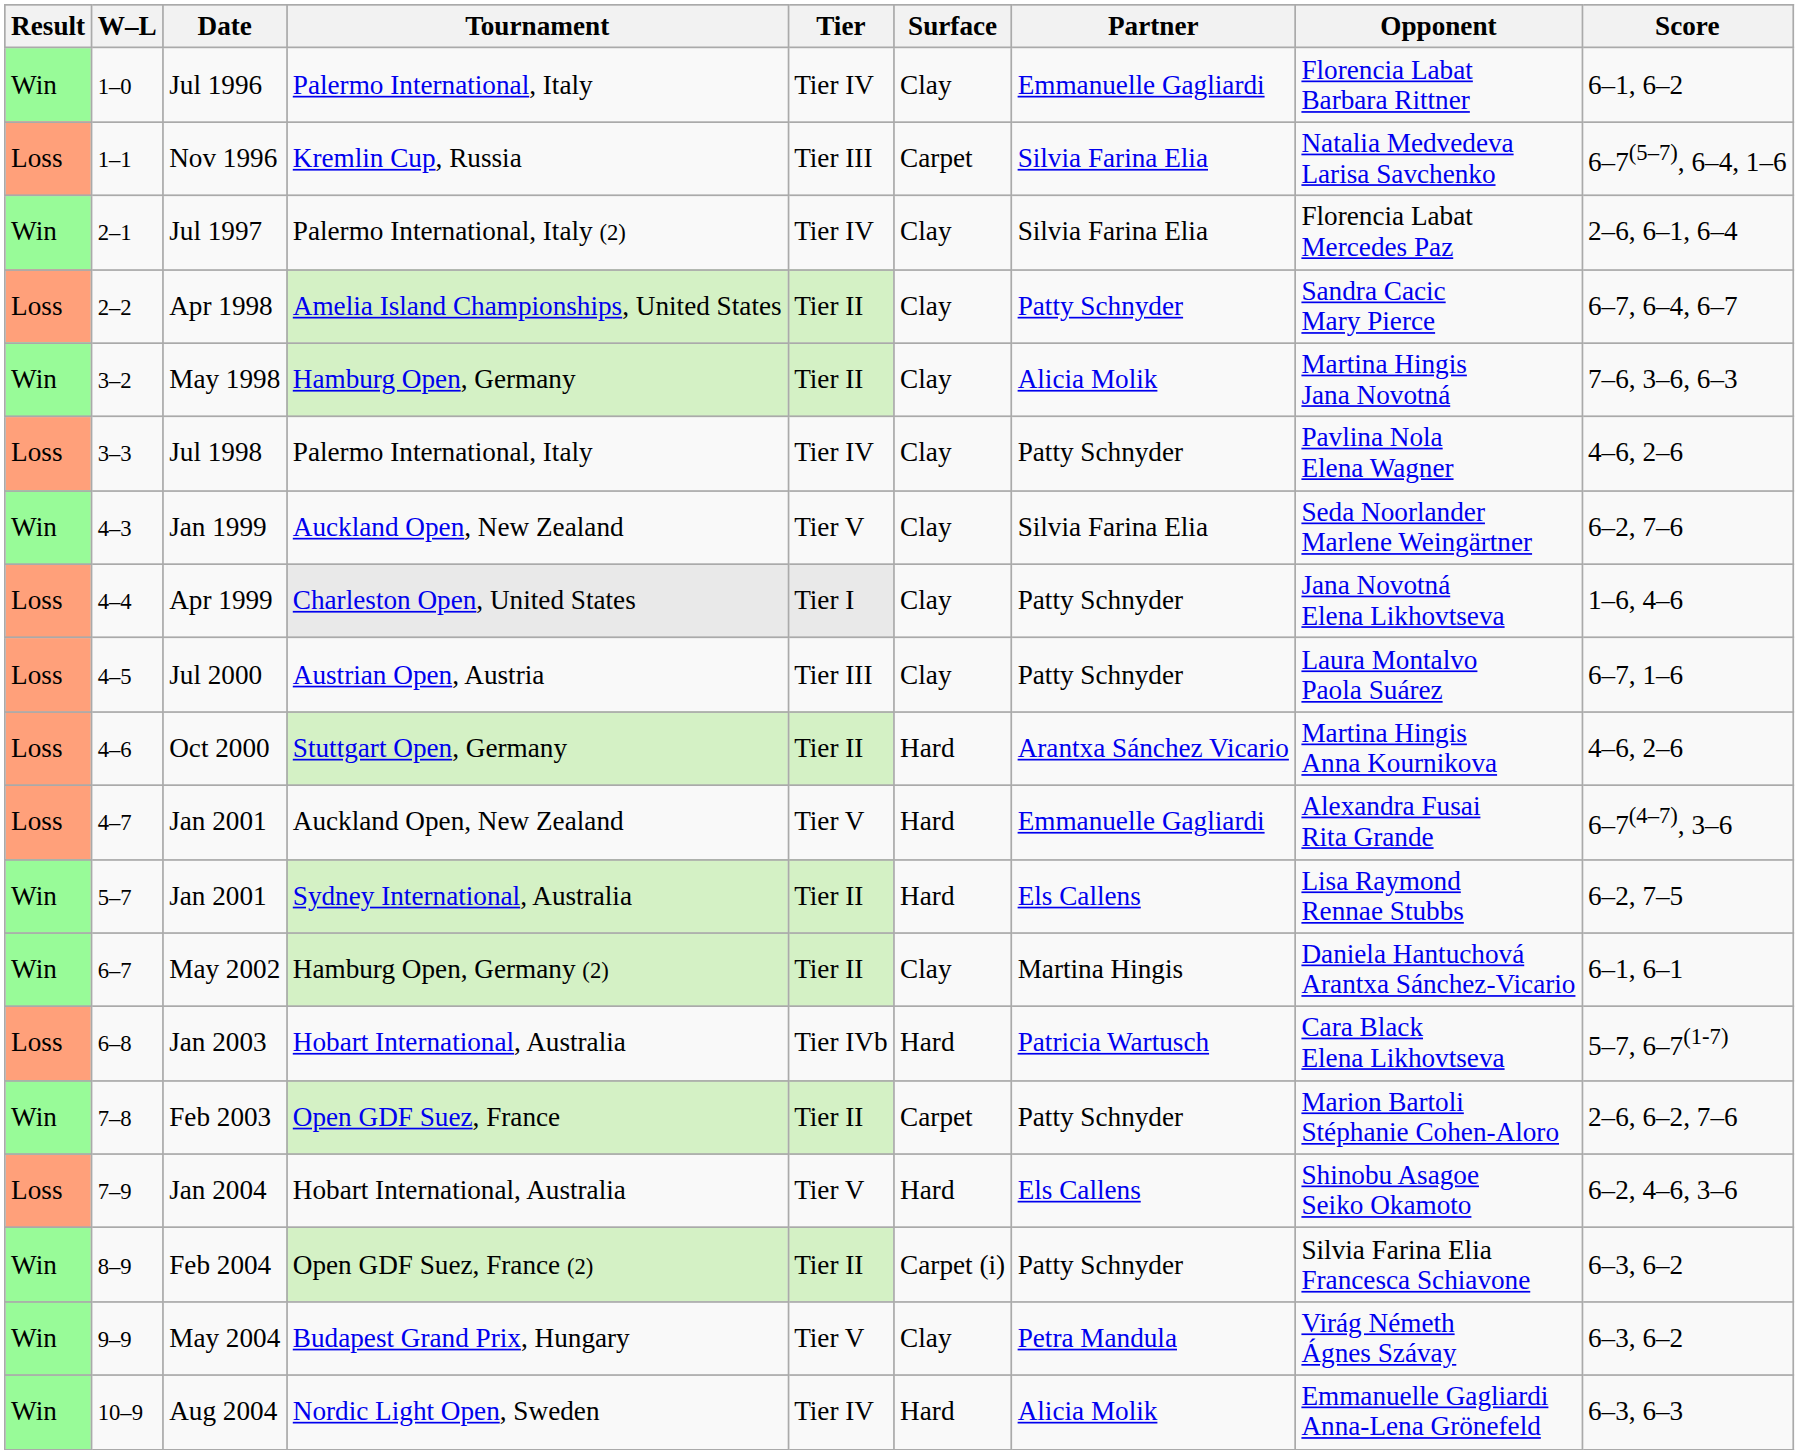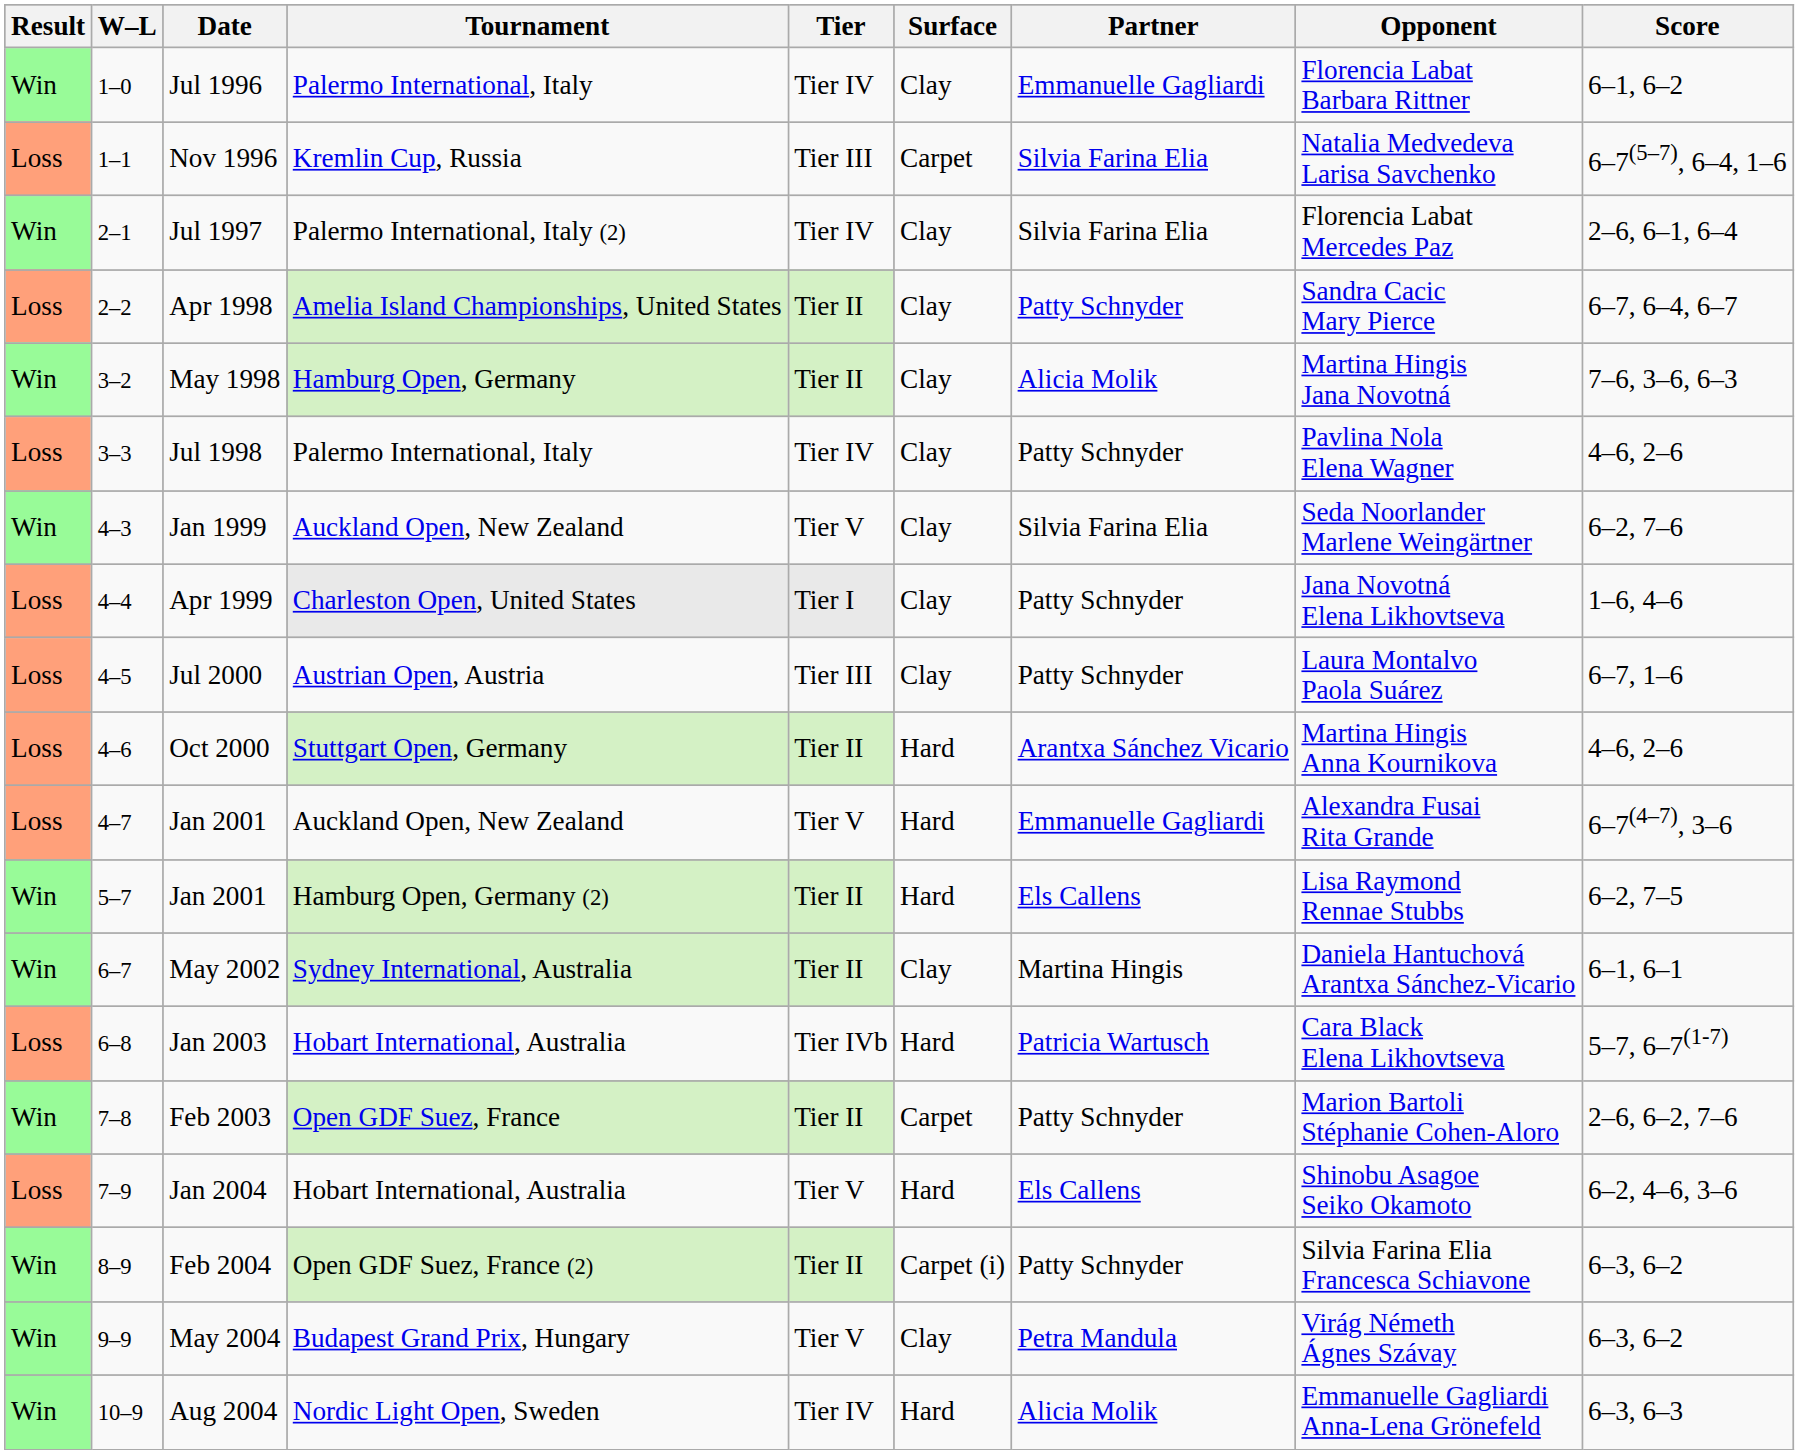5–7 / Jan 2001 | Tournament: Sydney International, Australia -> Hamburg Open, Germany (2)
May 2002 | Tournament: Hamburg Open, Germany (2) -> Sydney International, Australia
